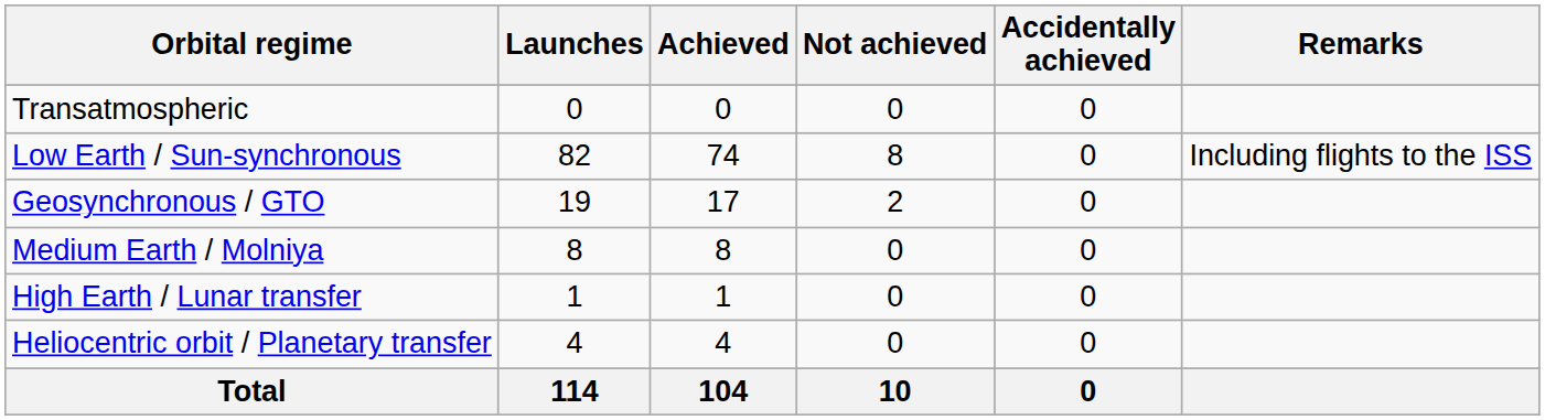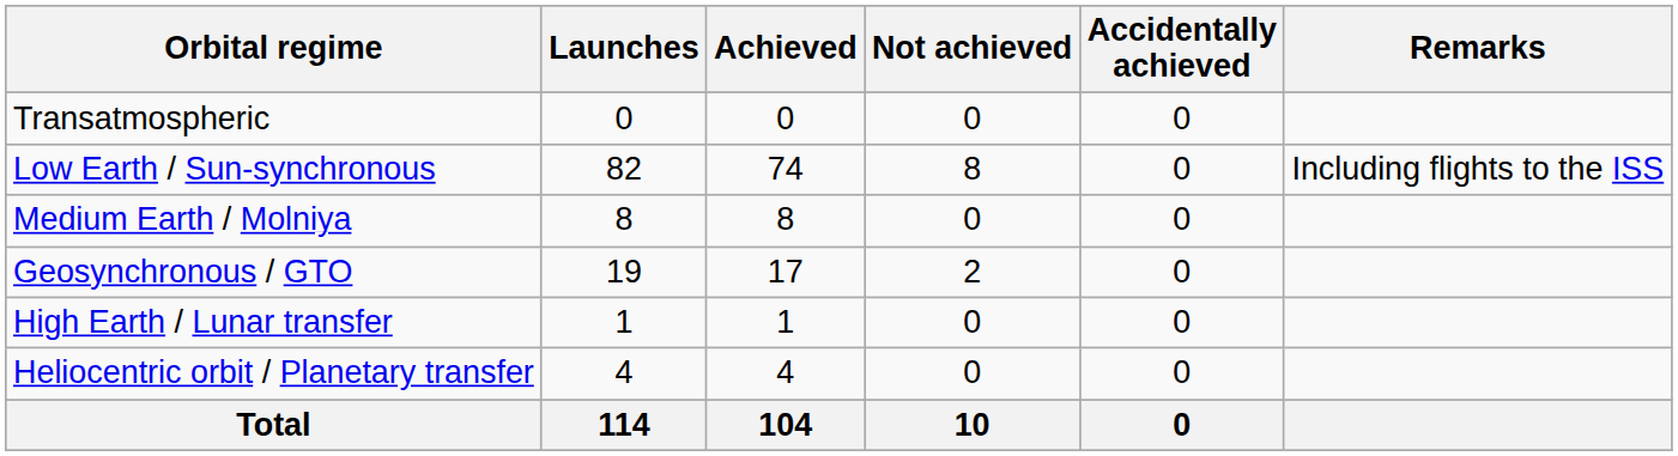rows swapped: Geosynchronous / GTO <-> Medium Earth / Molniya
